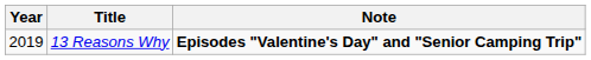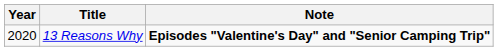13 Reasons Why | Year: 2019 -> 2020
